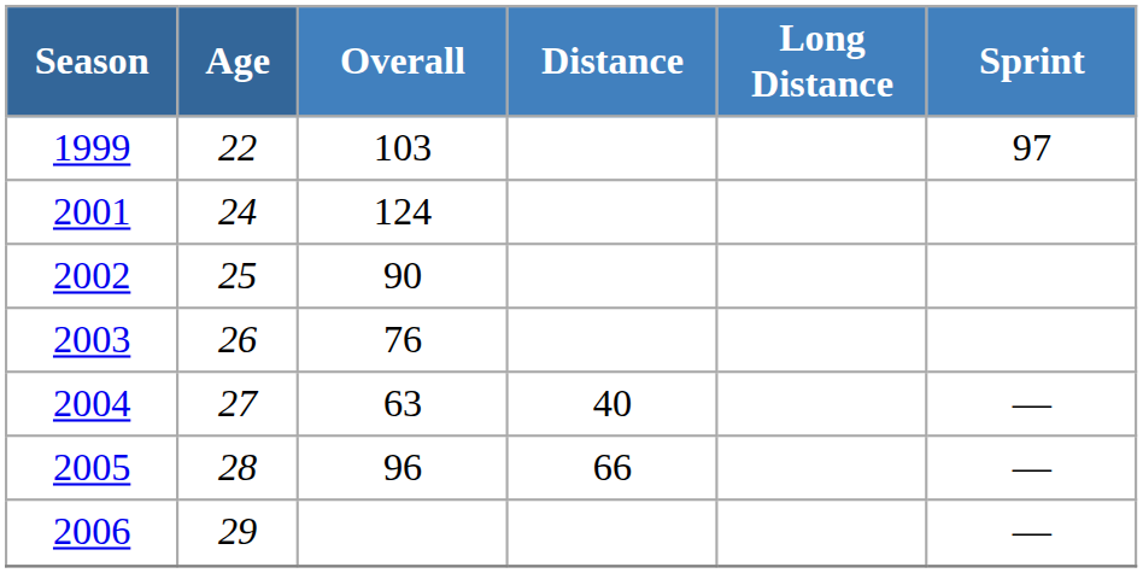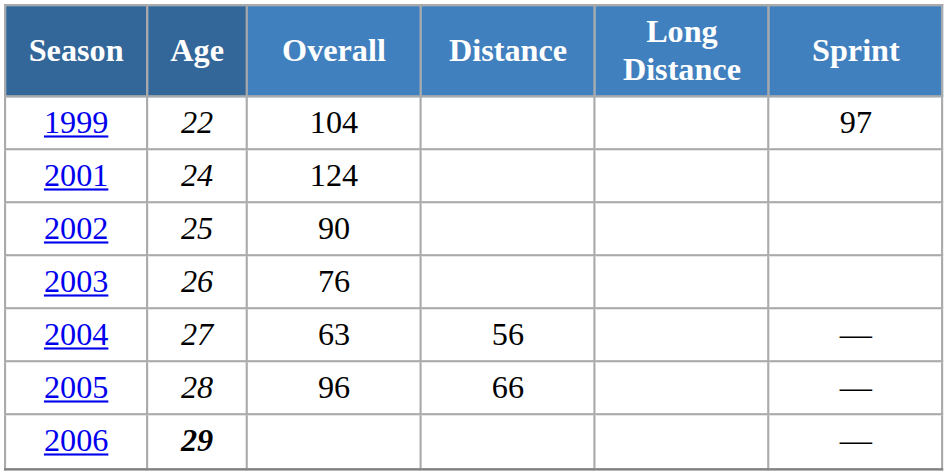1999 | Overall: 103 -> 104
2004 | Distance: 40 -> 56
2006 | Age: normal -> bold
